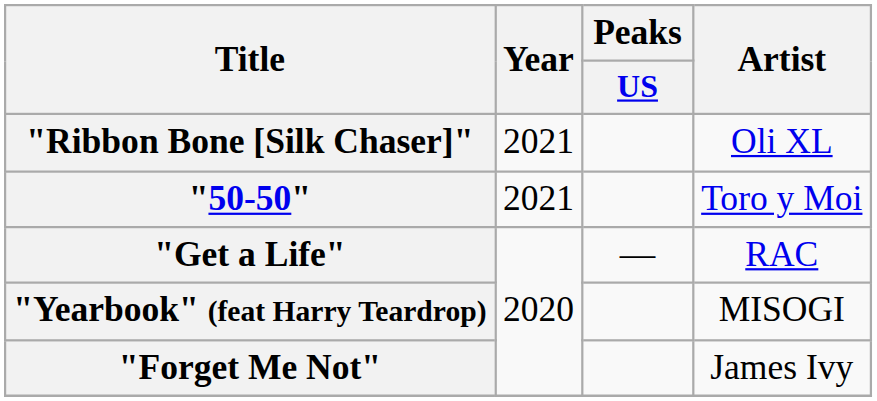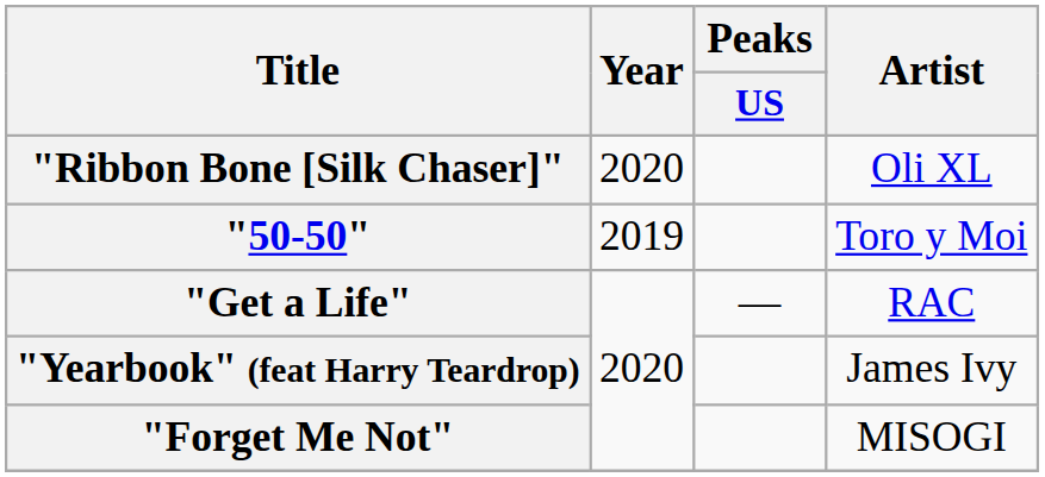"Ribbon Bone [Silk Chaser]" | Year: 2021 -> 2020
"50-50" | Year: 2021 -> 2019
"Yearbook" (feat Harry Teardrop) | Artist: MISOGI -> James Ivy
"Forget Me Not" | Artist: James Ivy -> MISOGI
